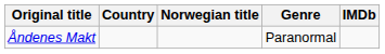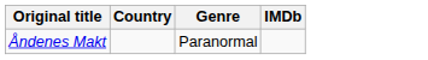- column: Norwegian title
